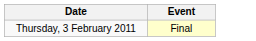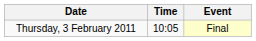+ column: Time | 10:05
